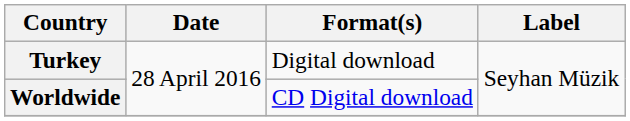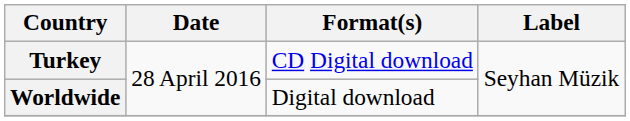Turkey | Format(s): Digital download -> CD Digital download
Worldwide | Format(s): CD Digital download -> Digital download
